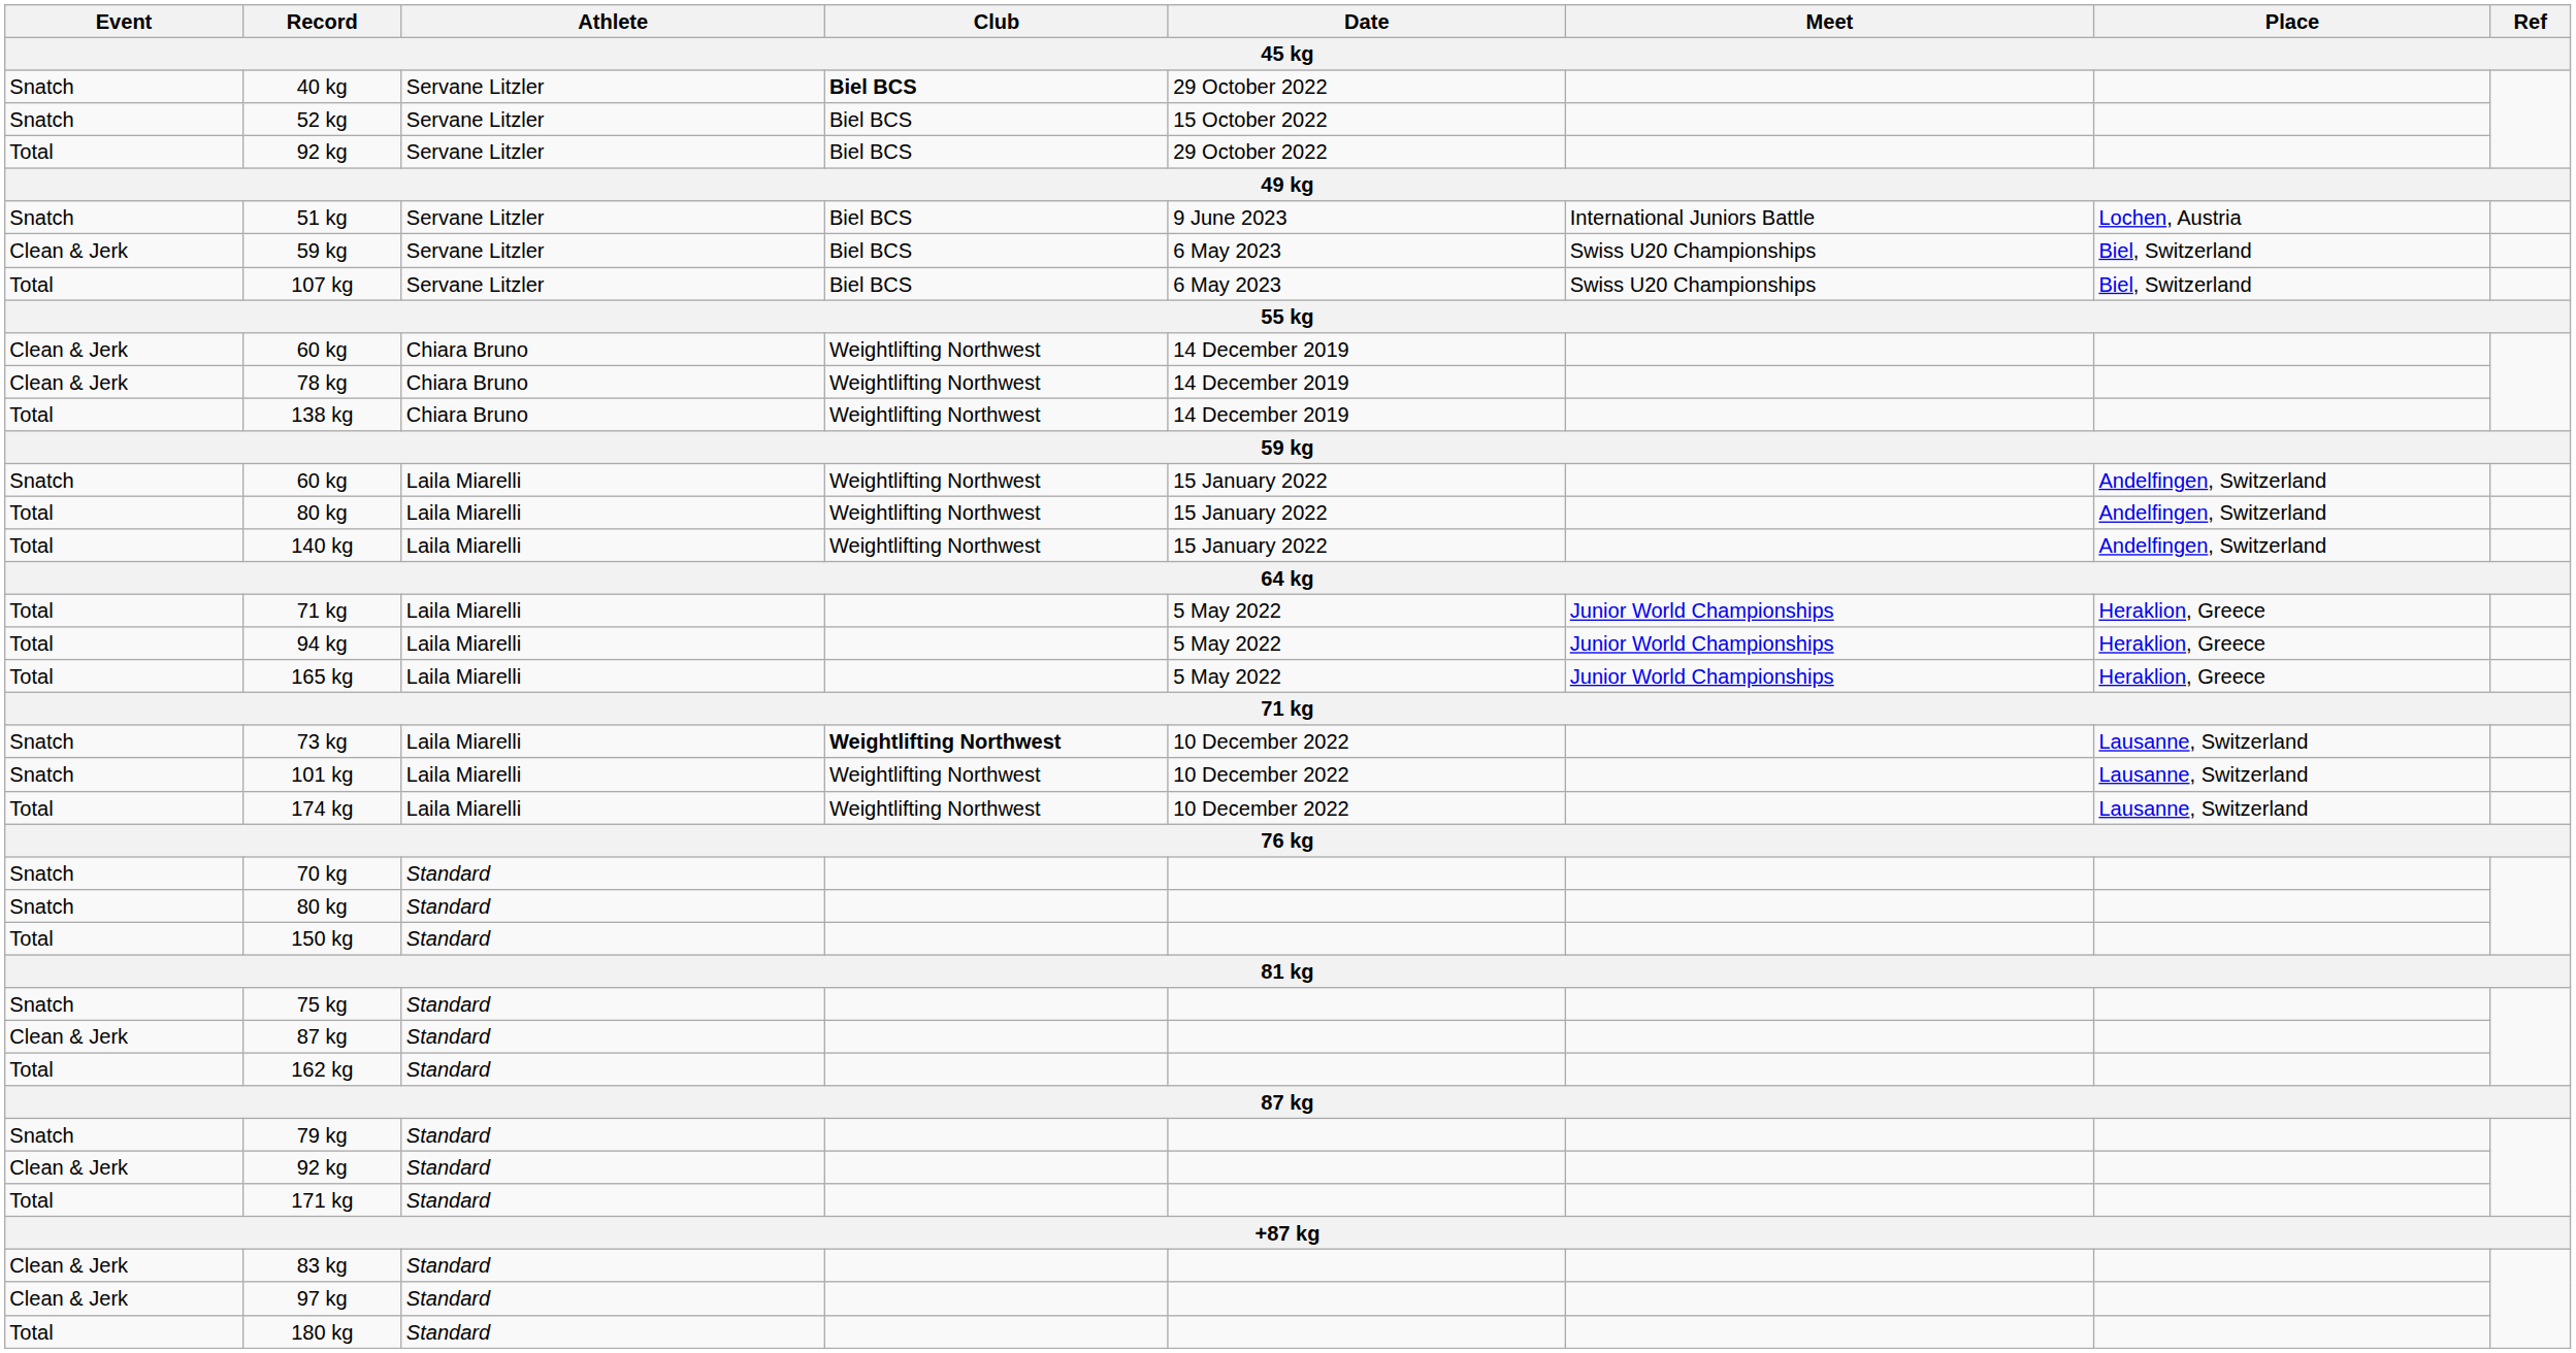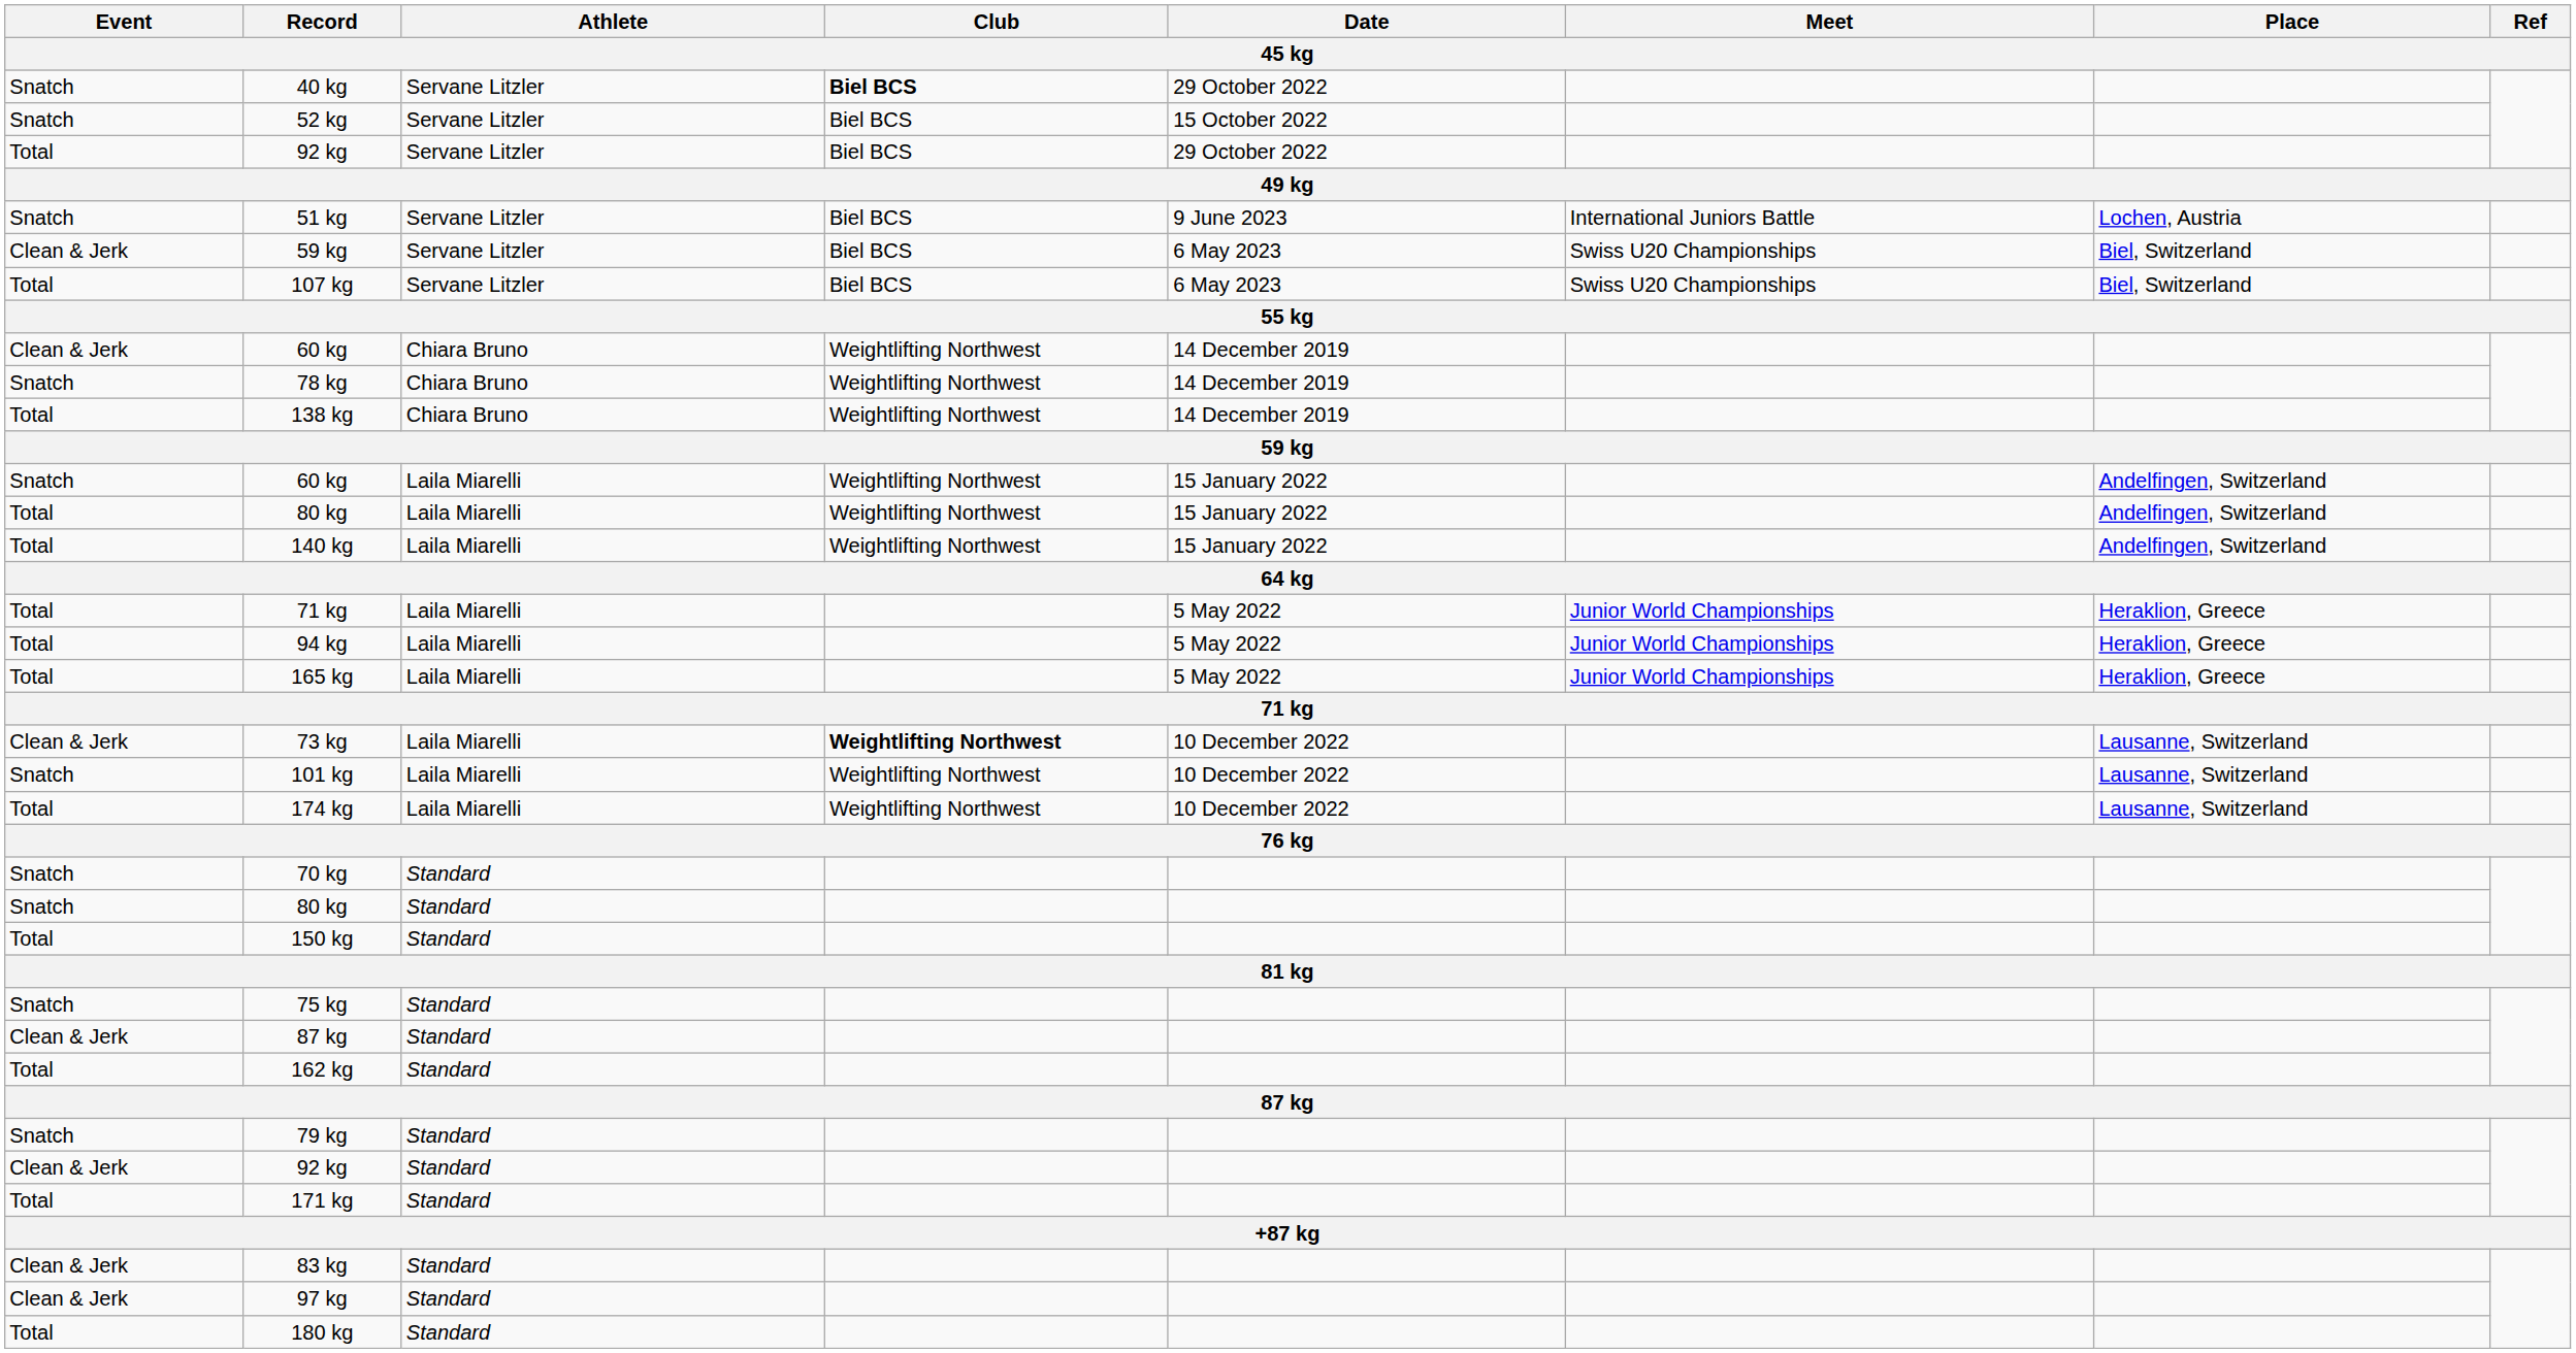78 kg | Event: Clean & Jerk -> Snatch
73 kg | Event: Snatch -> Clean & Jerk
